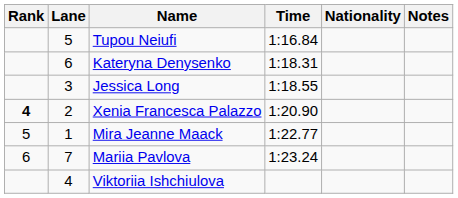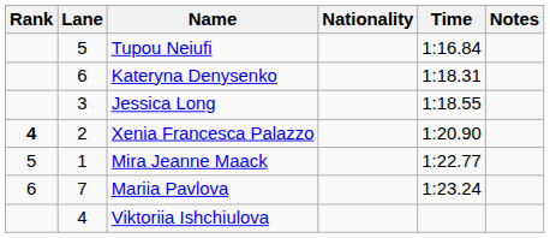columns swapped: Nationality <-> Time
